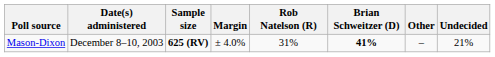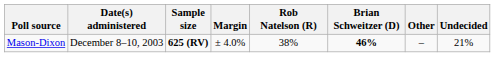Mason-Dixon | Rob Natelson (R): 31% -> 38%
Mason-Dixon | Brian Schweitzer (D): 41% -> 46%
